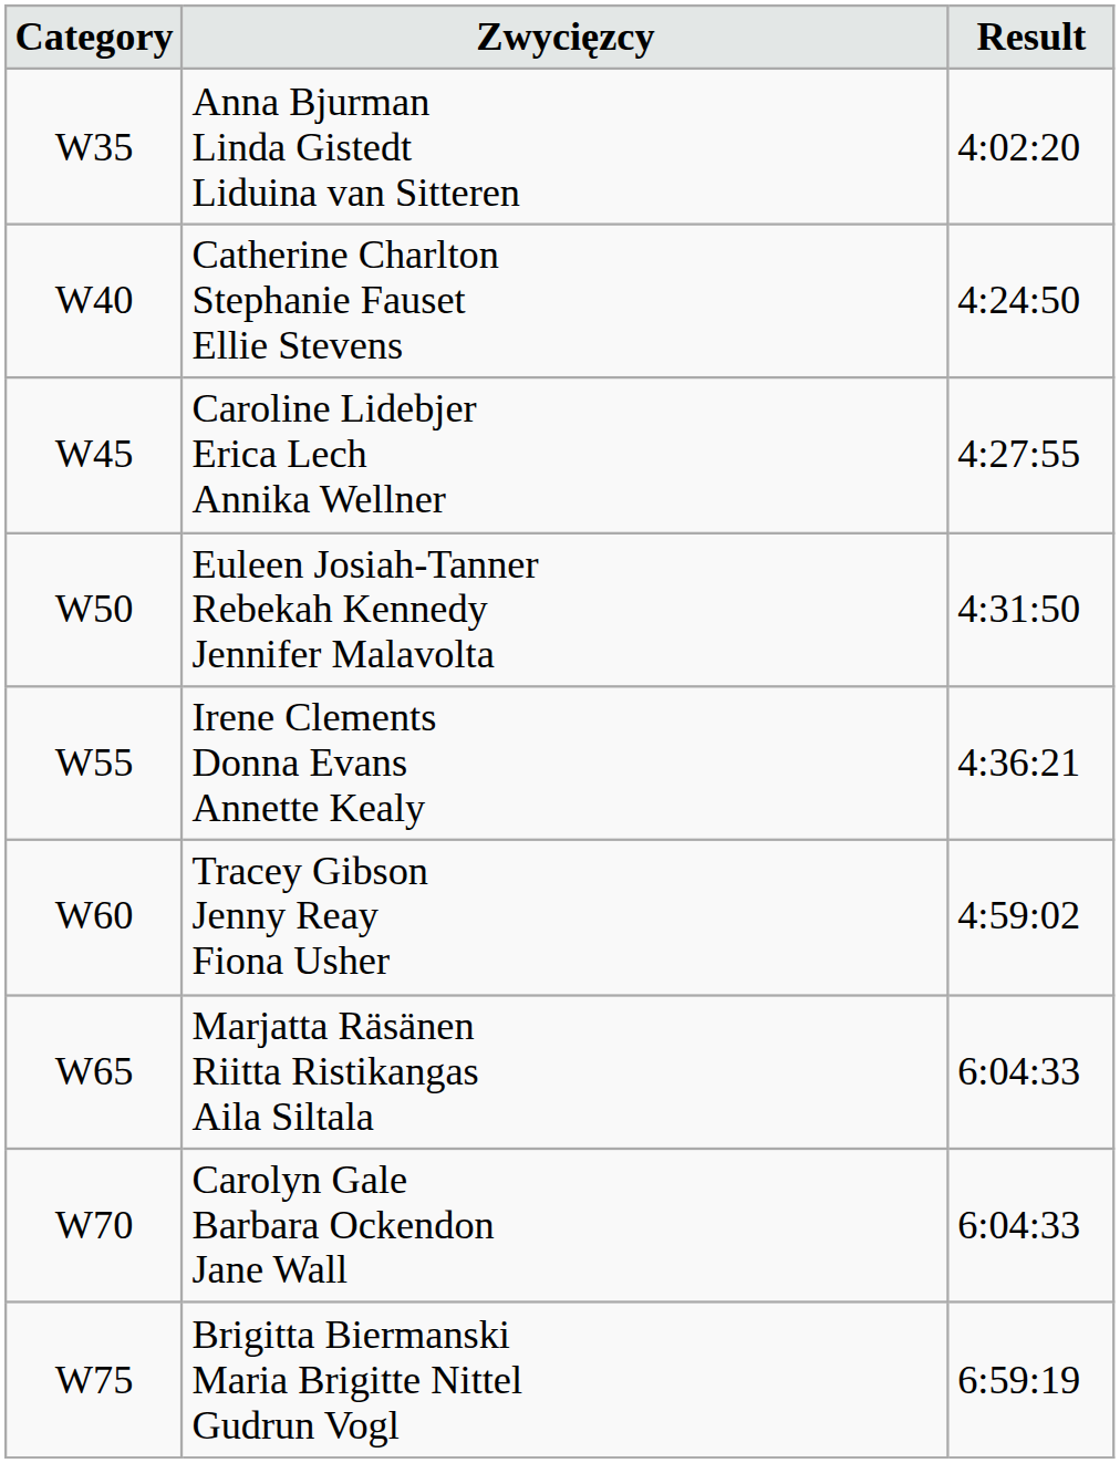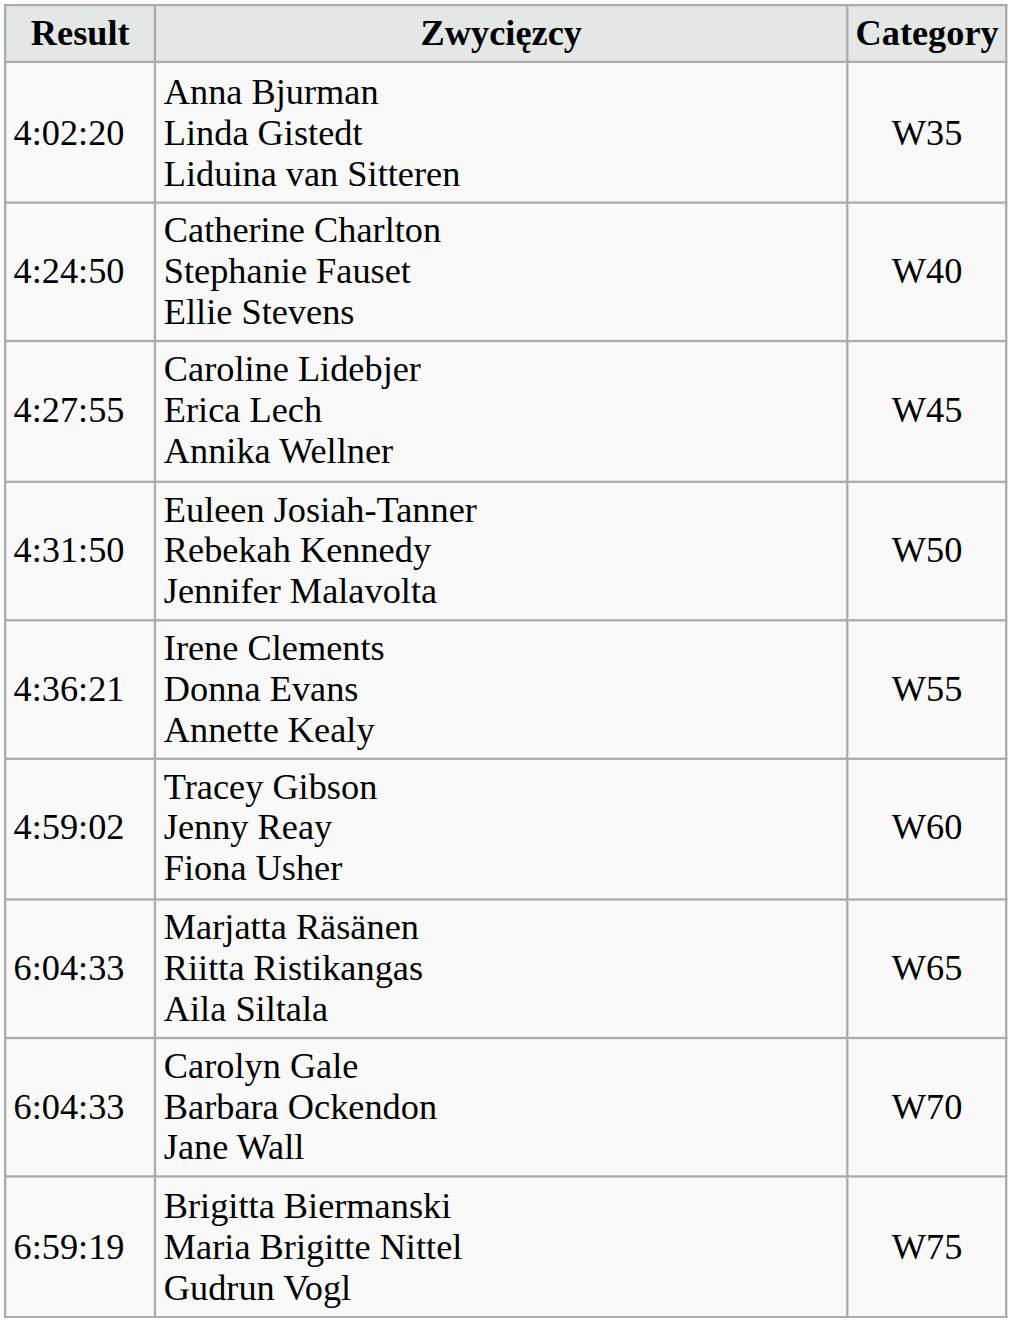columns swapped: Category <-> Result
